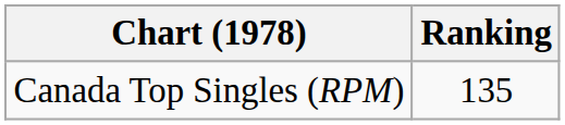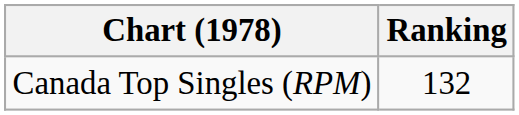Canada Top Singles (RPM) | Ranking: 135 -> 132
